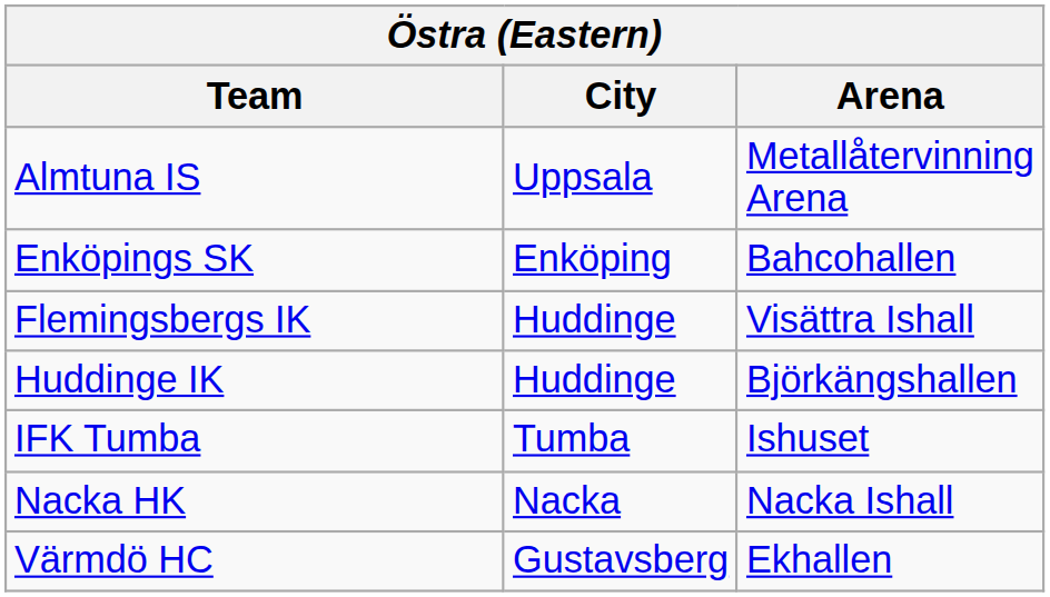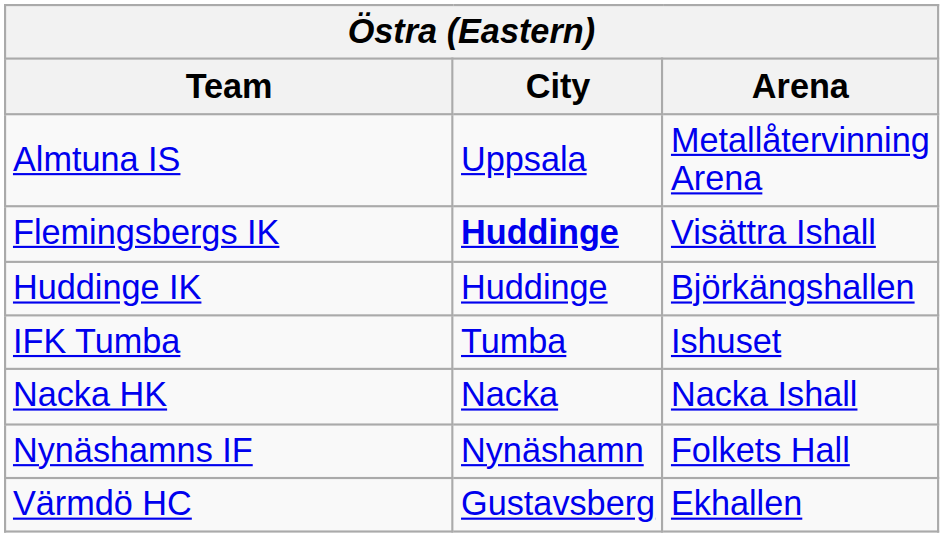- row: Enköpings SK | Enköping | Bahcohallen
Flemingsbergs IK | City: normal -> bold
+ row: Nynäshamns IF | Nynäshamn | Folkets Hall
